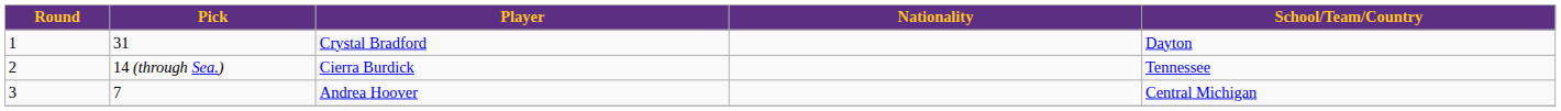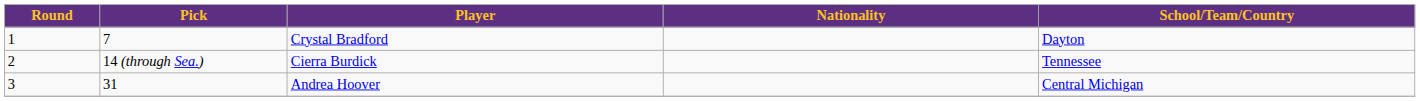Crystal Bradford | Pick: 31 -> 7
Andrea Hoover | Pick: 7 -> 31
